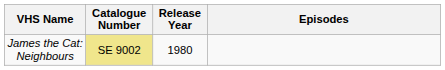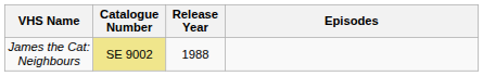James the Cat: Neighbours | Release Year: 1980 -> 1988
